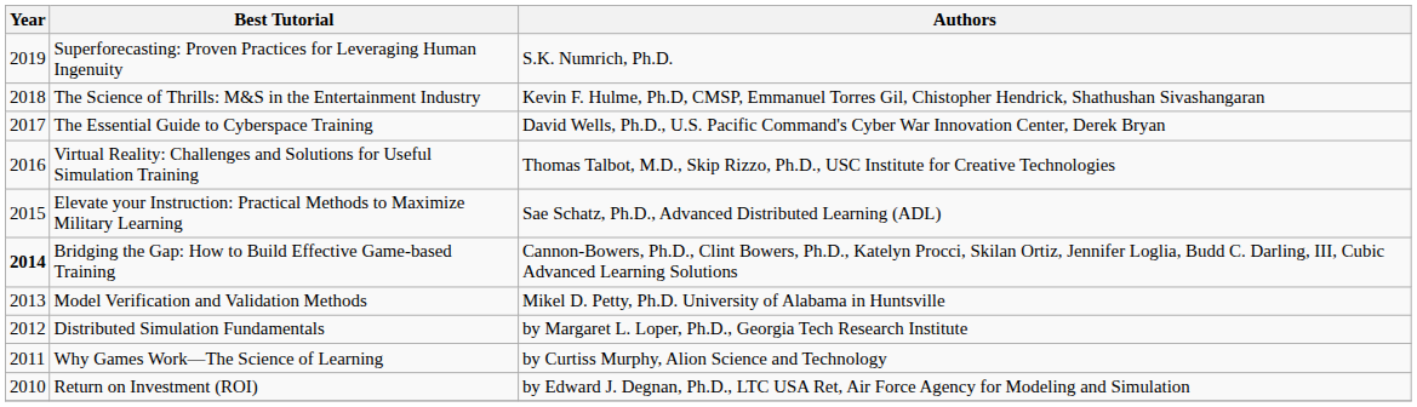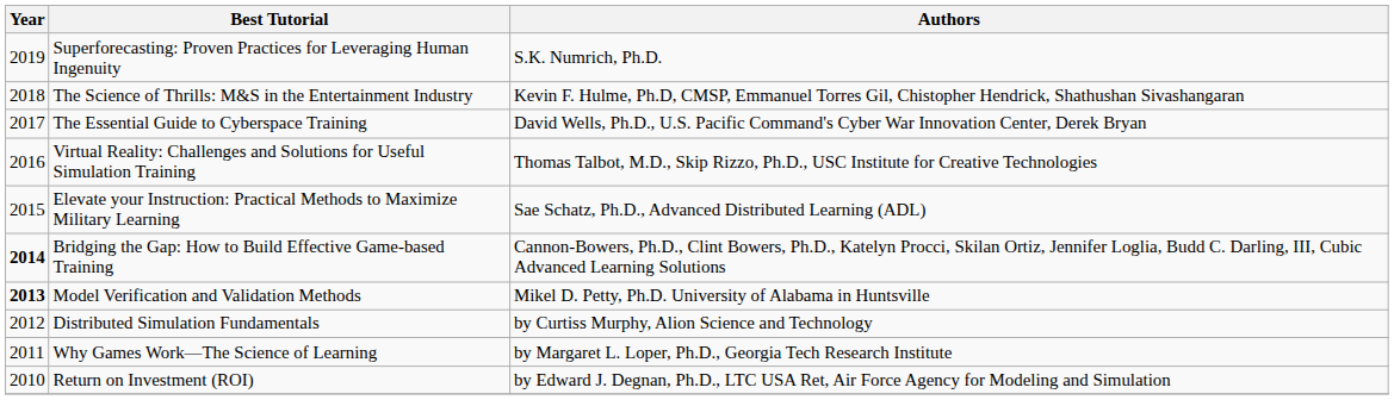Model Verification and Validation Methods | Year: normal -> bold
Distributed Simulation Fundamentals | Authors: by Margaret L. Loper, Ph.D., Georgia Tech Research Institute -> by Curtiss Murphy, Alion Science and Technology
Why Games Work—The Science of Learning | Authors: by Curtiss Murphy, Alion Science and Technology -> by Margaret L. Loper, Ph.D., Georgia Tech Research Institute
